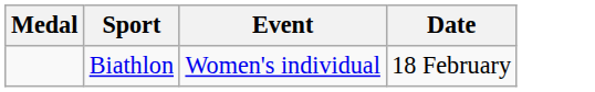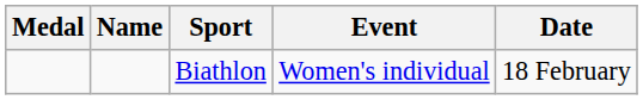+ column: Name
